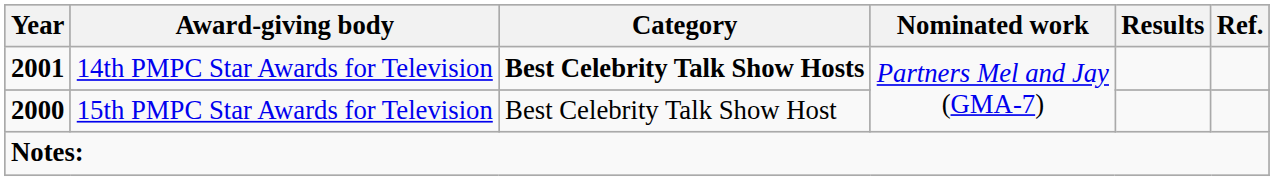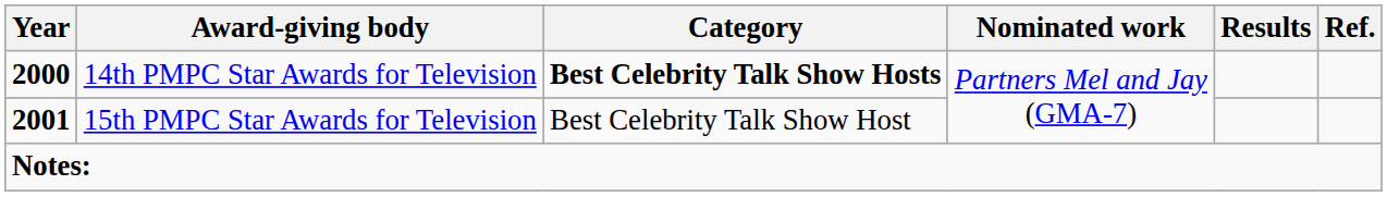14th PMPC Star Awards for Television | Year: 2001 -> 2000
15th PMPC Star Awards for Television | Year: 2000 -> 2001
